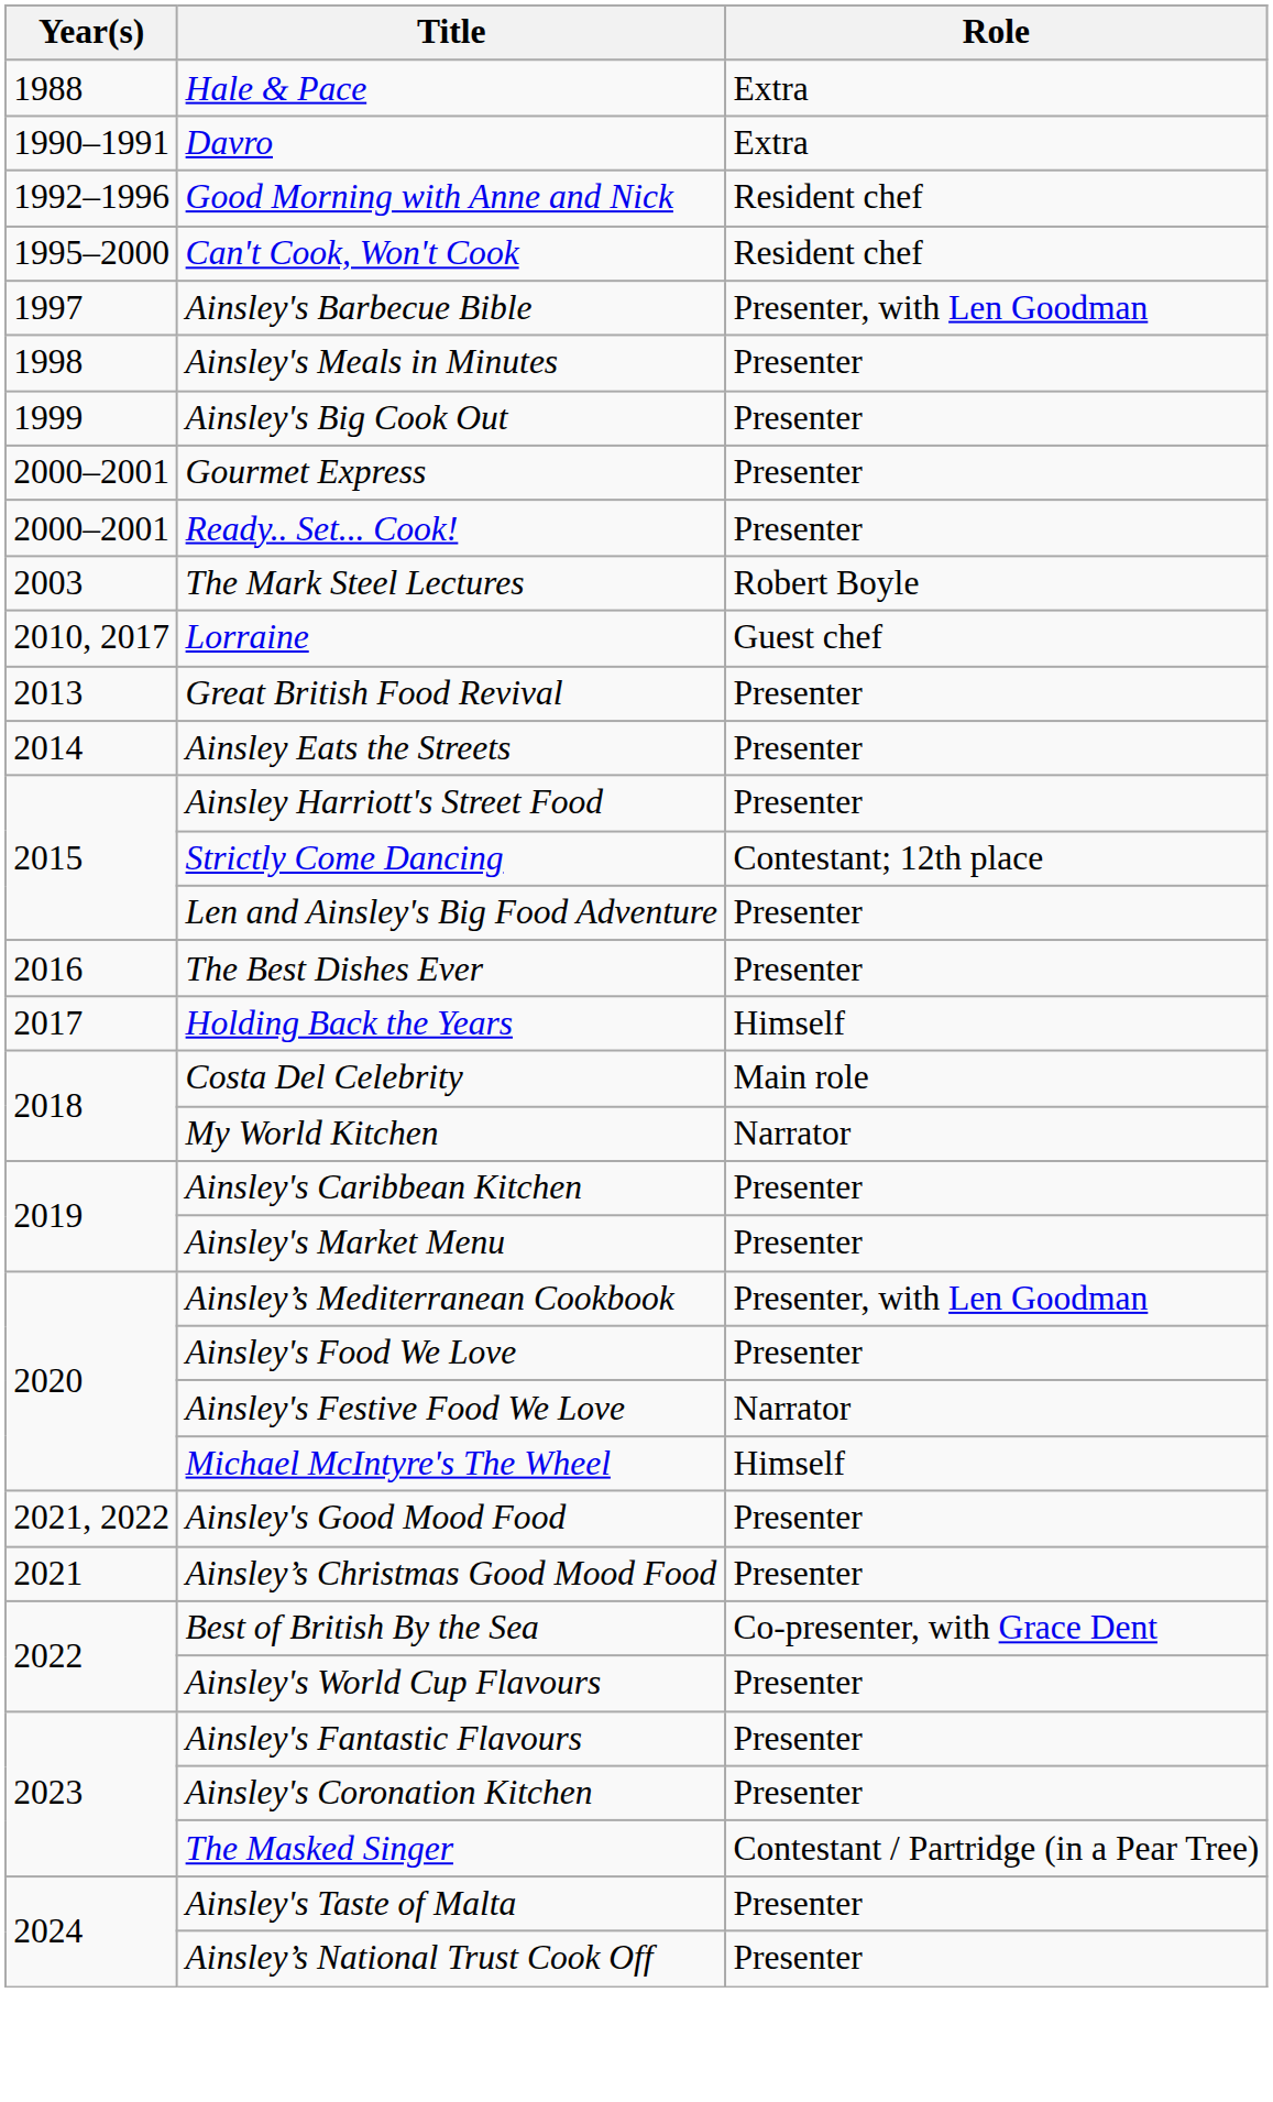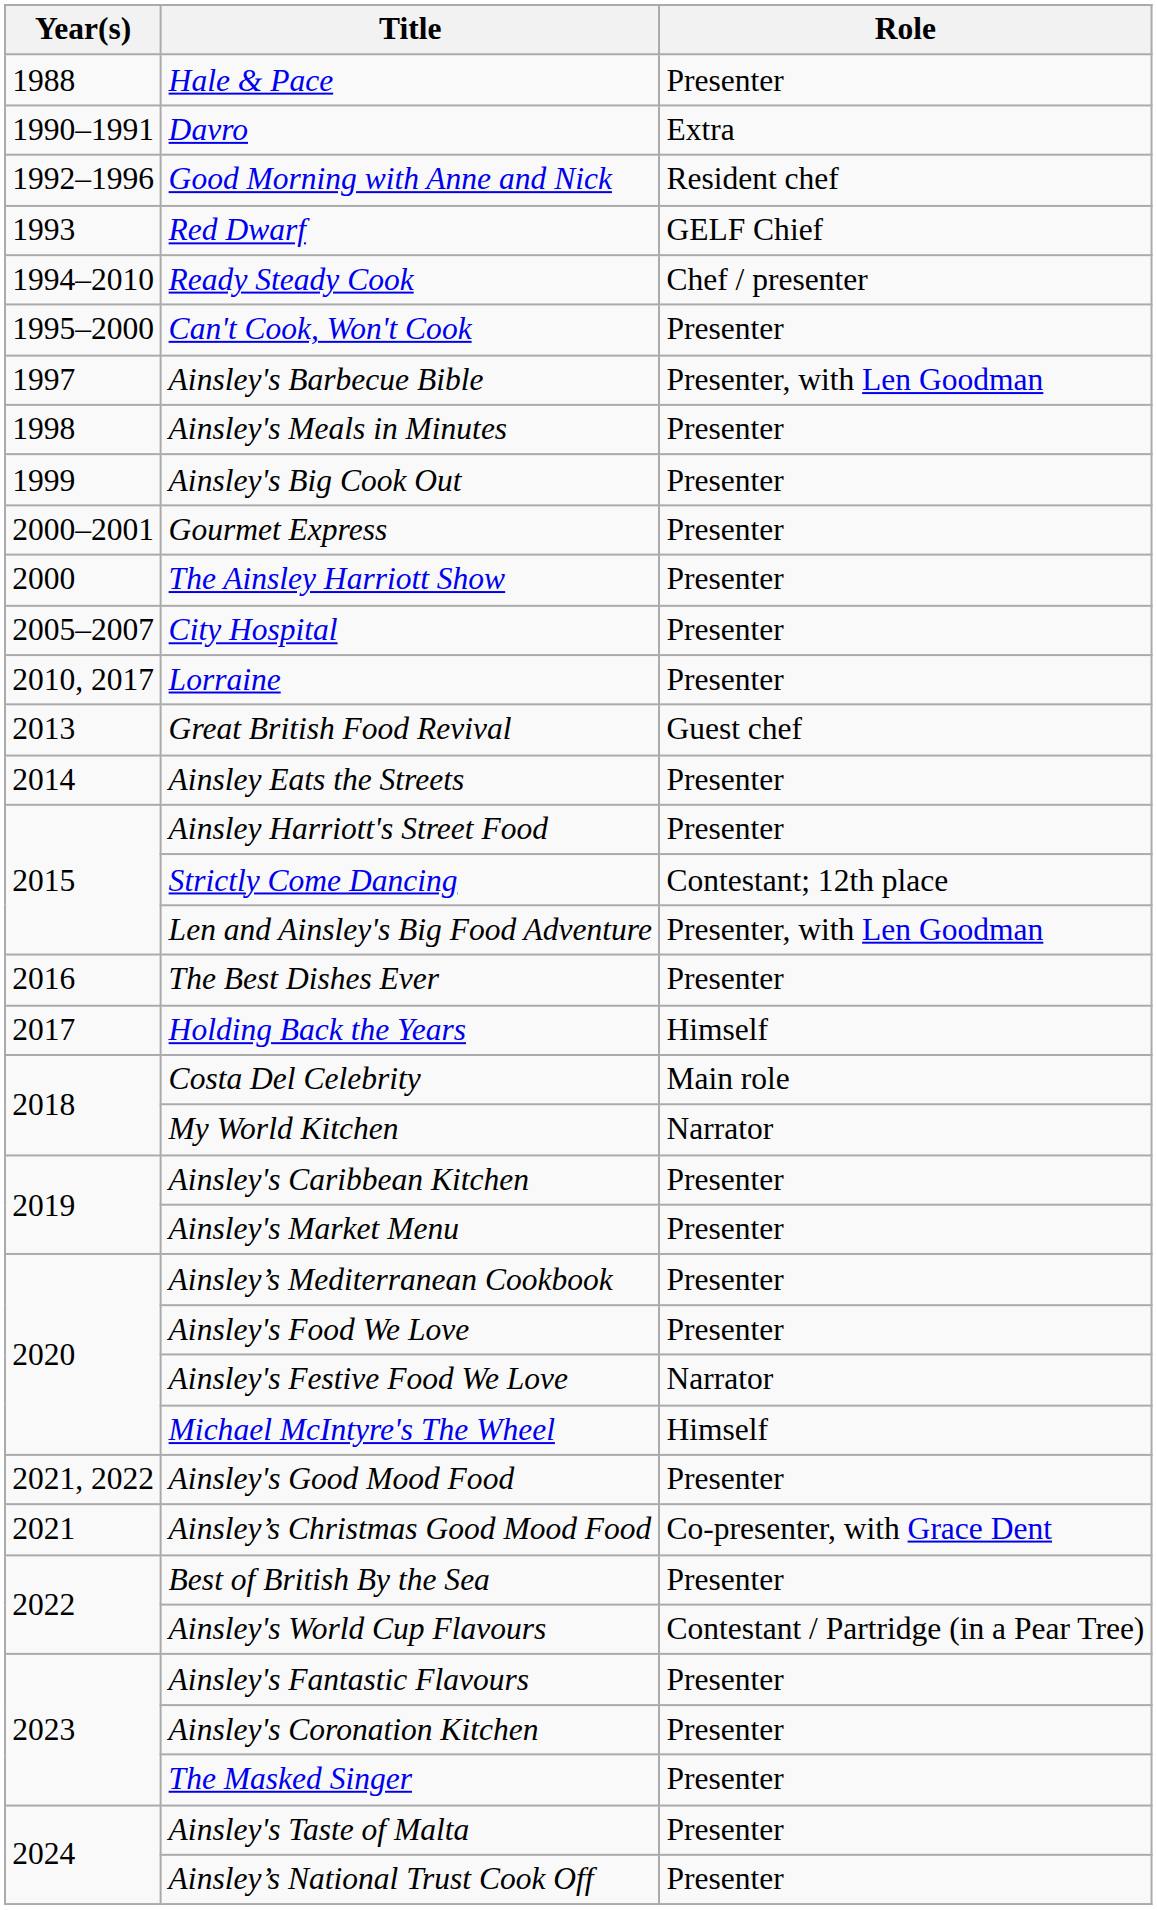Hale & Pace | Role: Extra -> Presenter
+ row: 1993 | Red Dwarf | GELF Chief
+ row: 1994–2010 | Ready Steady Cook | Chef / presenter
Can't Cook, Won't Cook | Role: Resident chef -> Presenter
- row: 2000–2001 | Ready.. Set... Cook! | Presenter
+ row: 2000 | The Ainsley Harriott Show | Presenter
- row: 2003 | The Mark Steel Lectures | Robert Boyle
+ row: 2005–2007 | City Hospital | Presenter
Lorraine | Role: Guest chef -> Presenter
Great British Food Revival | Role: Presenter -> Guest chef
Len and Ainsley's Big Food Adventure | Role: Presenter -> Presenter, with Len Goodman
Ainsley’s Mediterranean Cookbook | Role: Presenter, with Len Goodman -> Presenter
Ainsley’s Christmas Good Mood Food | Role: Presenter -> Co-presenter, with Grace Dent
Best of British By the Sea | Role: Co-presenter, with Grace Dent -> Presenter
Ainsley's World Cup Flavours | Role: Presenter -> Contestant / Partridge (in a Pear Tree)
The Masked Singer | Role: Contestant / Partridge (in a Pear Tree) -> Presenter
